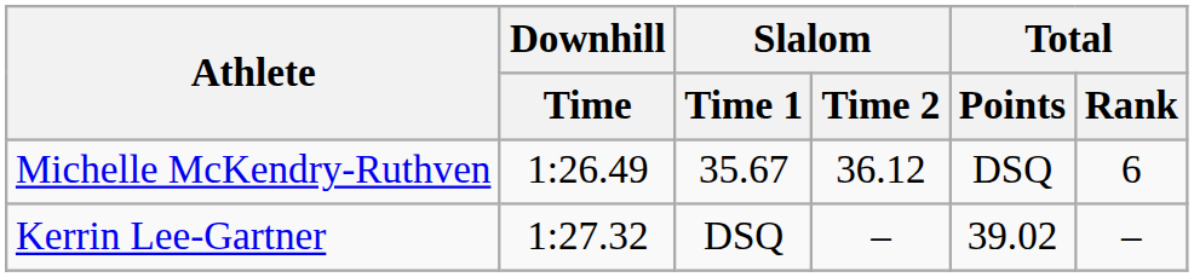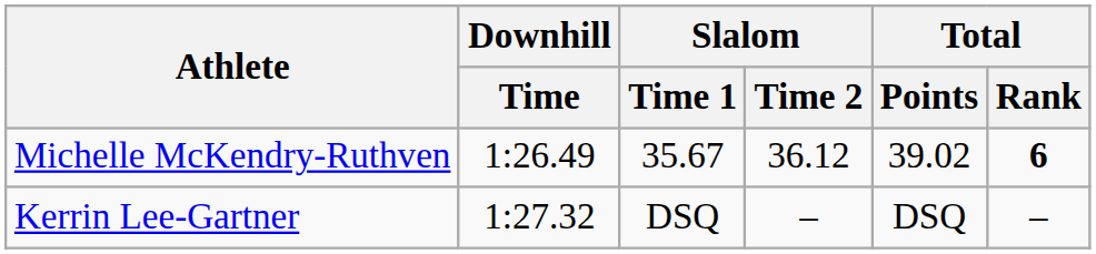Michelle McKendry-Ruthven | Total / Points: DSQ -> 39.02
Michelle McKendry-Ruthven | Total / Rank: normal -> bold
Kerrin Lee-Gartner | Total / Points: 39.02 -> DSQ
